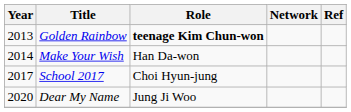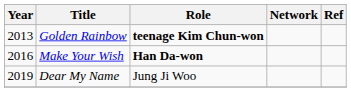Make Your Wish | Year: 2014 -> 2016
Make Your Wish | Role: normal -> bold
- row: 2017 | School 2017 | Choi Hyun-jung
Dear My Name | Year: 2020 -> 2019
